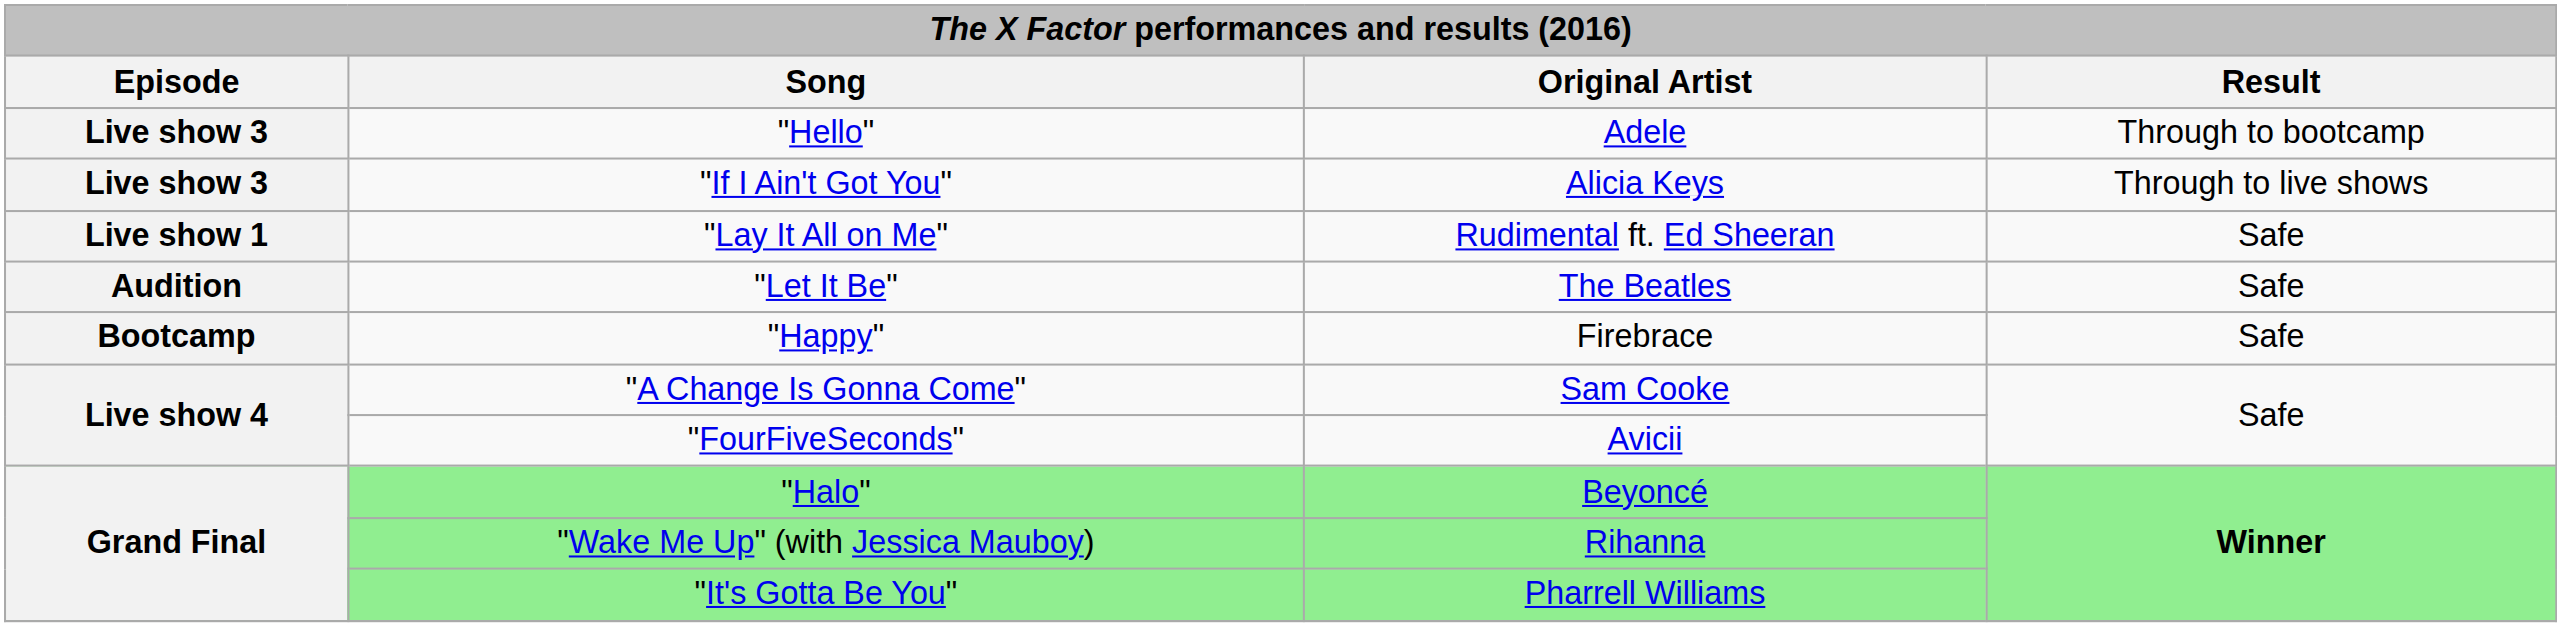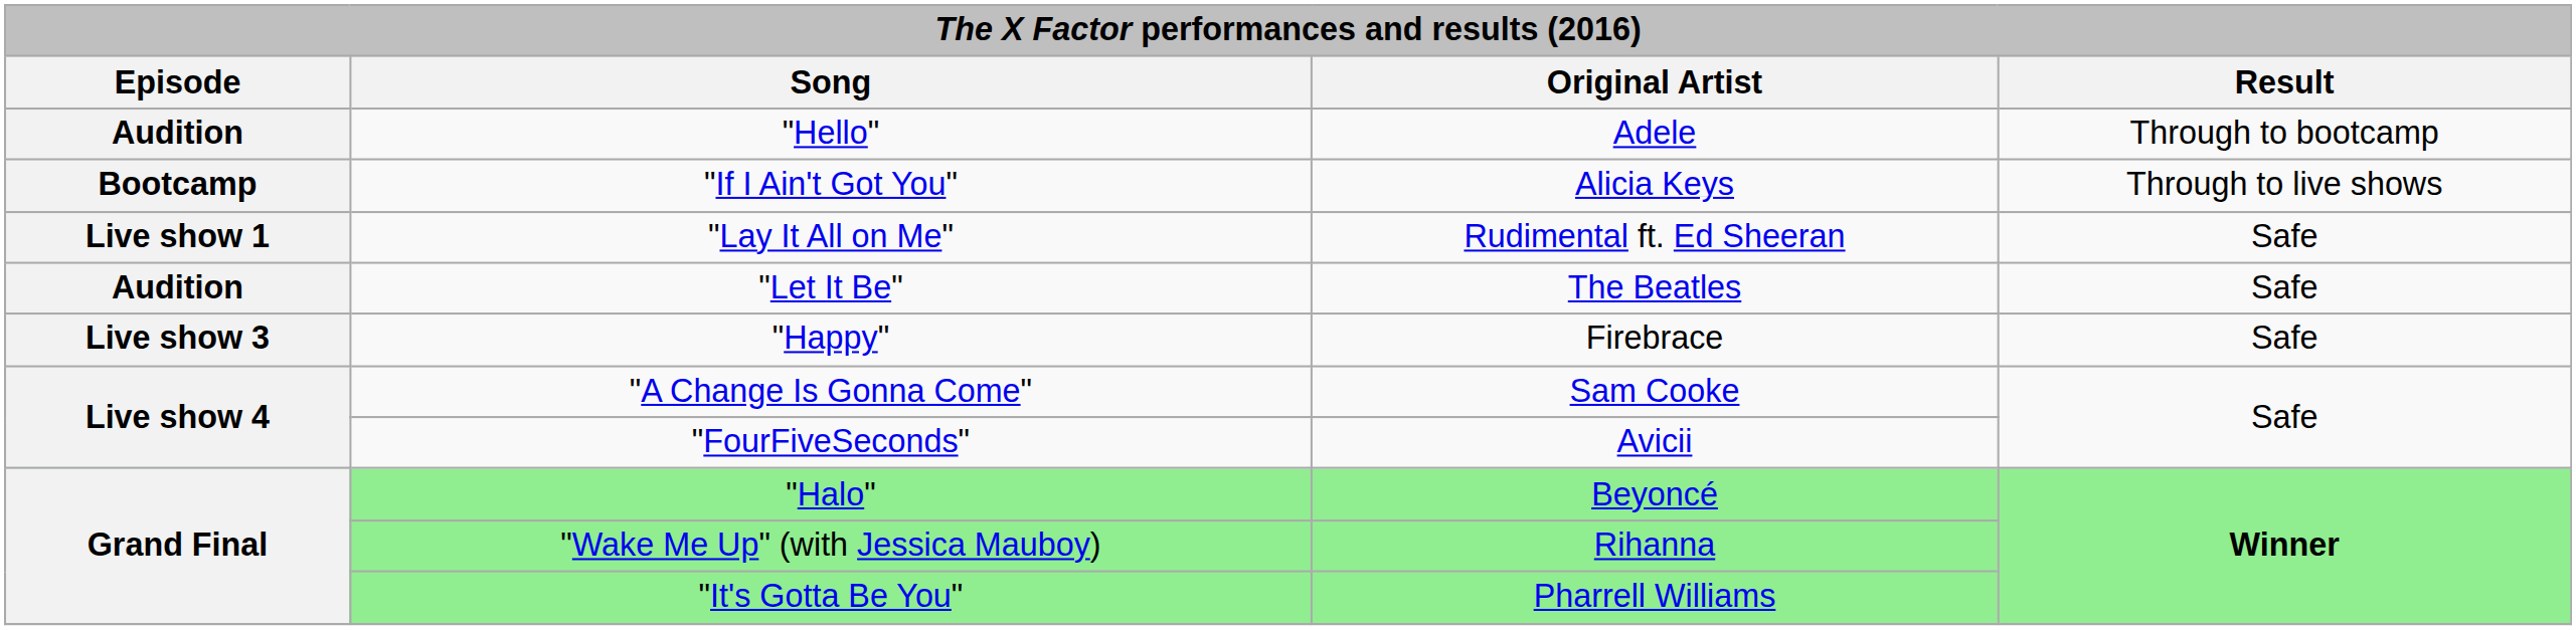"Hello" | Episode: Live show 3 -> Audition
"If I Ain't Got You" | Episode: Live show 3 -> Bootcamp
"Happy" | Episode: Bootcamp -> Live show 3
